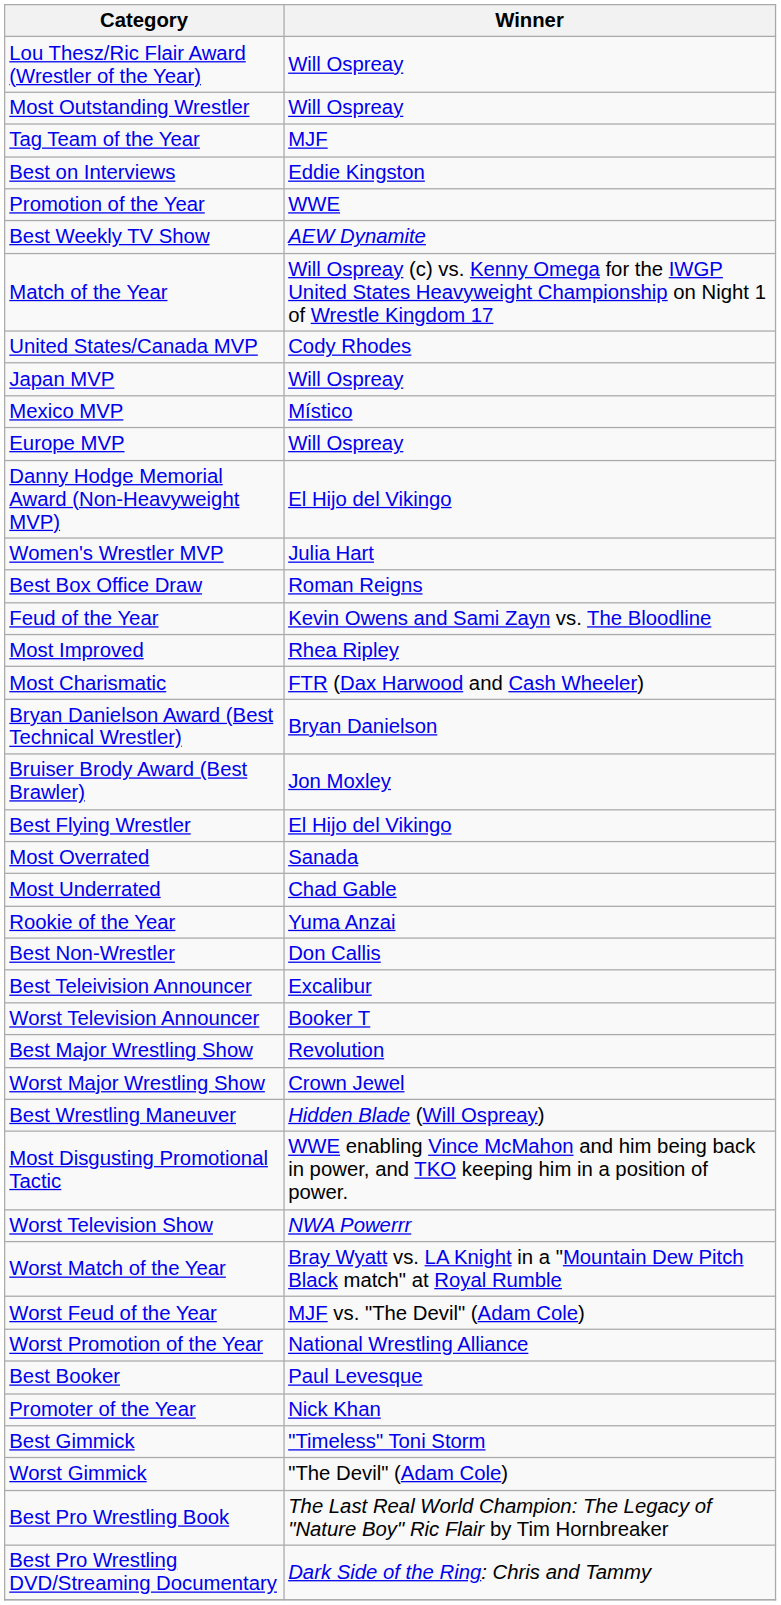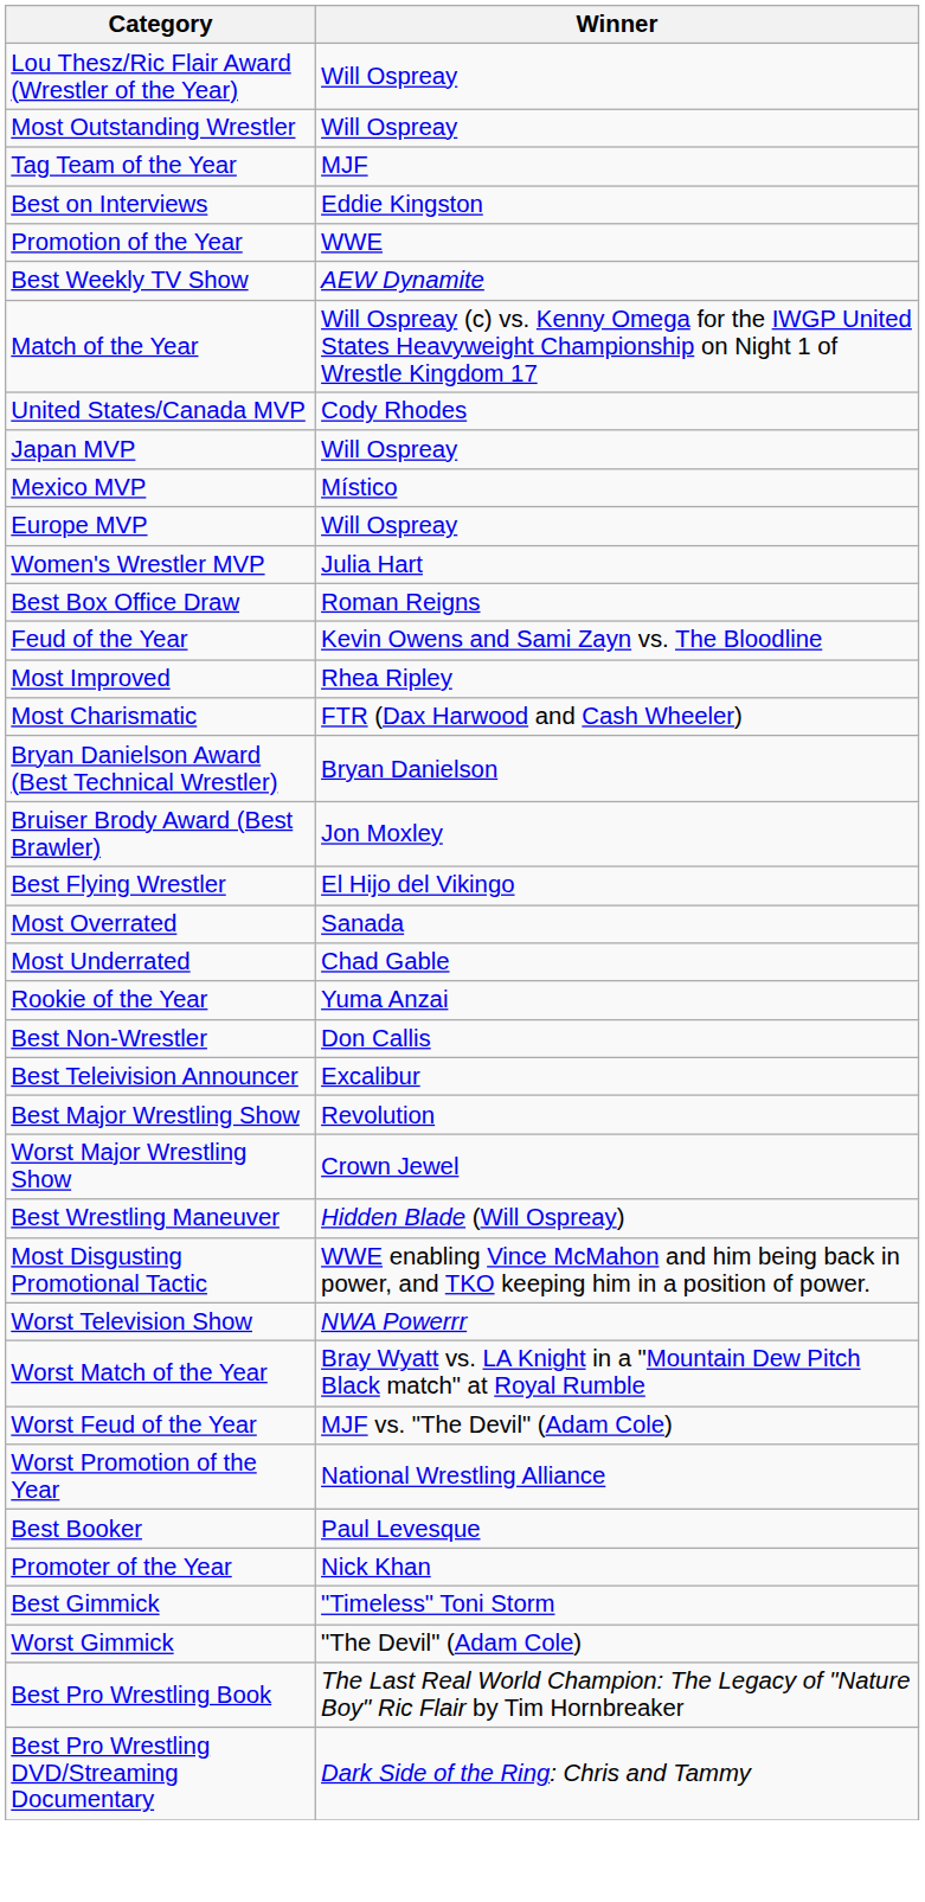- row: Danny Hodge Memorial Award (Non-Heavyweight MVP) | El Hijo del Vikingo
- row: Worst Television Announcer | Booker T
